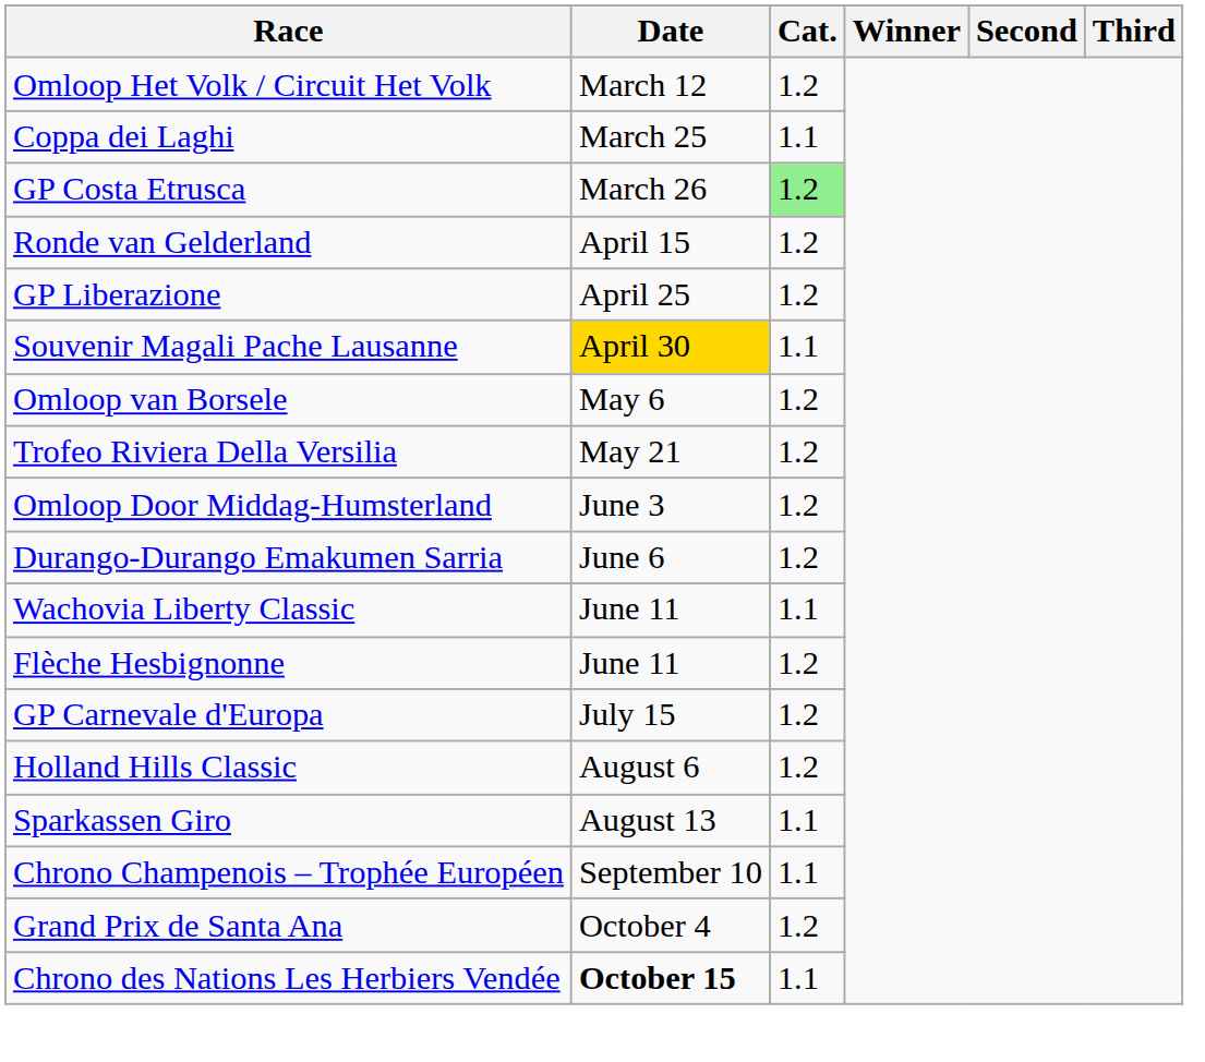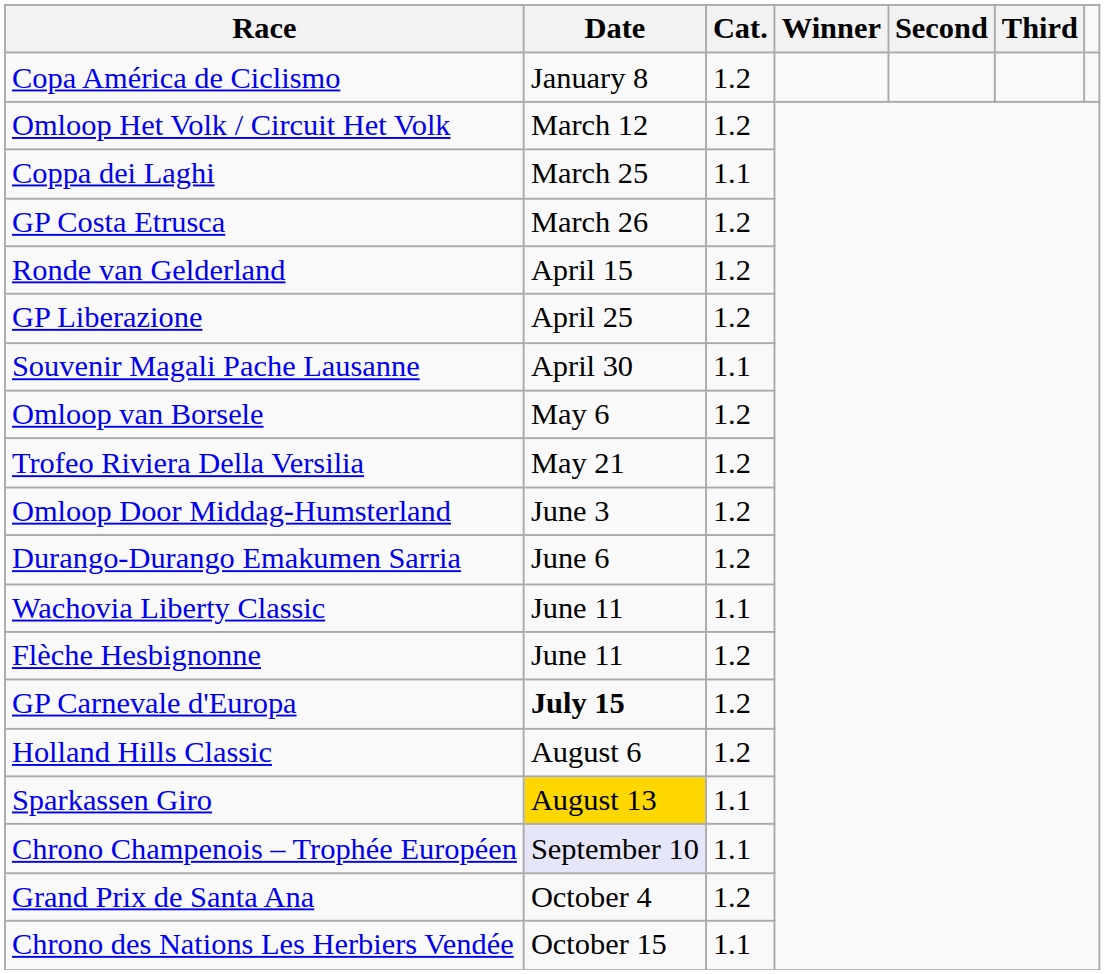+ row: Copa América de Ciclismo | January 8 | 1.2
GP Costa Etrusca | Cat.: lightgreen background -> no background
Souvenir Magali Pache Lausanne | Date: gold background -> no background
GP Carnevale d'Europa | Date: normal -> bold
Sparkassen Giro | Date: no background -> gold background
Chrono Champenois – Trophée Européen | Date: no background -> lavender background
Chrono des Nations Les Herbiers Vendée | Date: bold -> normal
